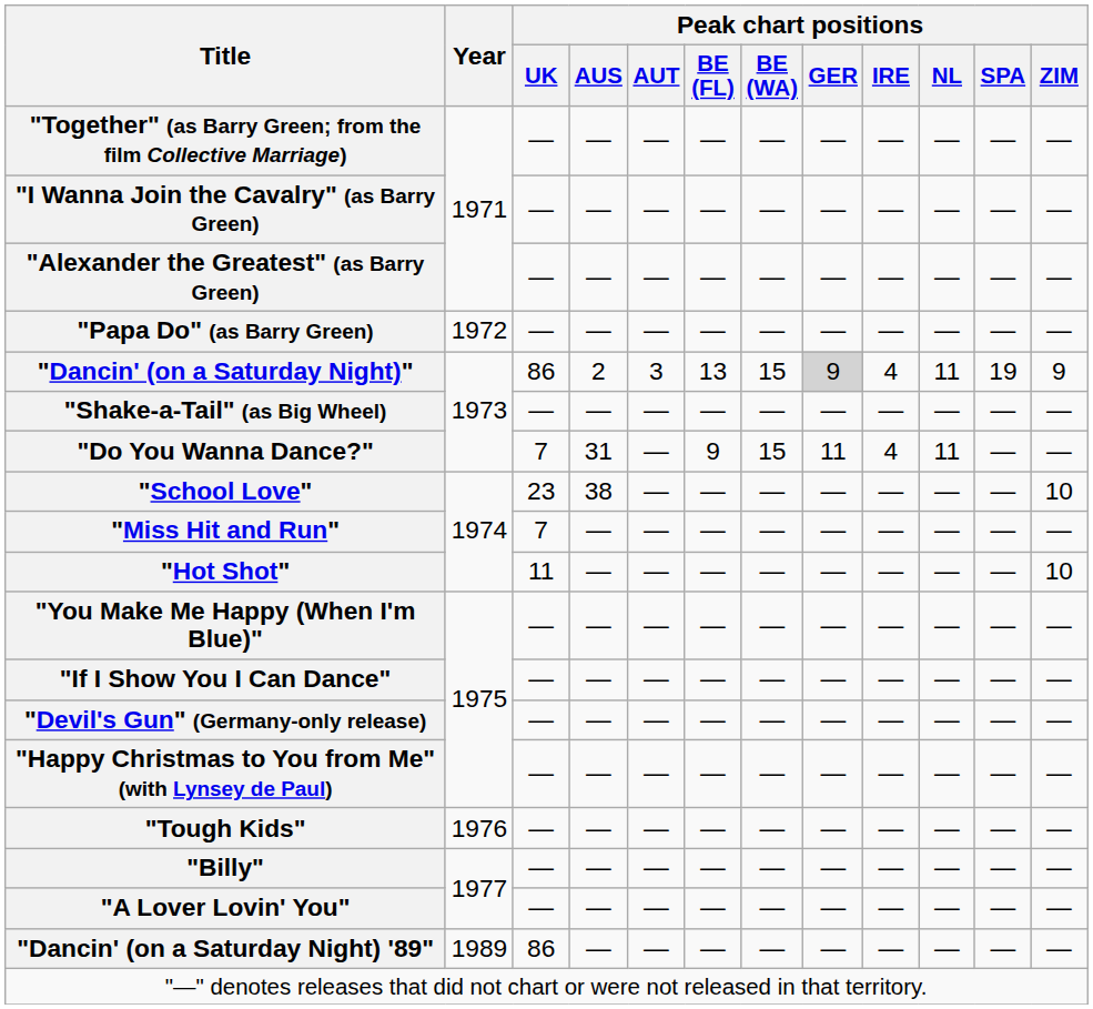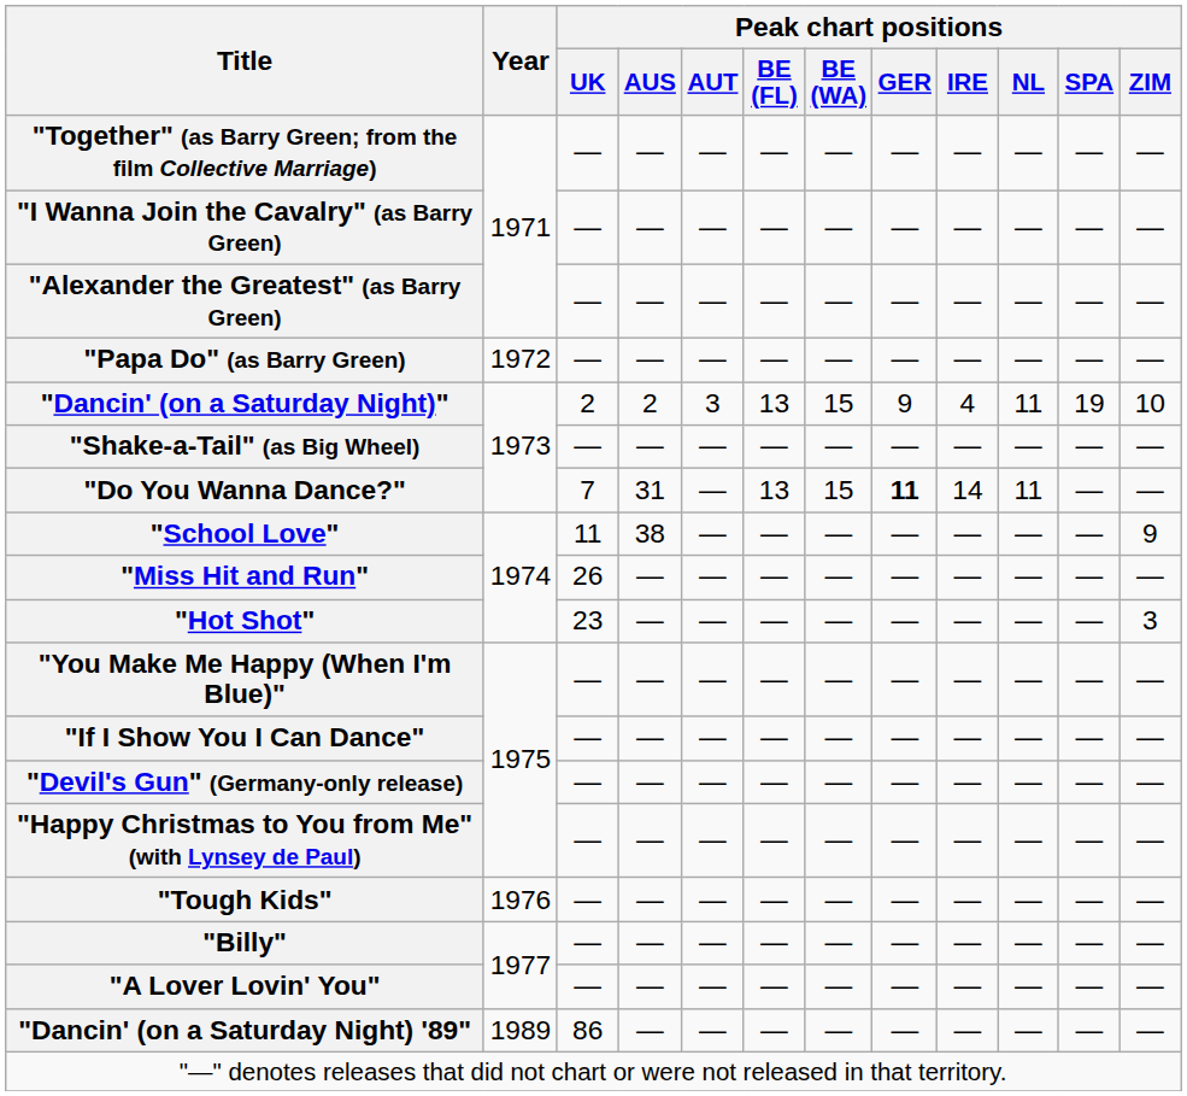"Dancin' (on a Saturday Night)" | Peak chart positions / UK: 86 -> 2
"Dancin' (on a Saturday Night)" | Peak chart positions / GER: lightgrey background -> no background
"Dancin' (on a Saturday Night)" | Peak chart positions / ZIM: 9 -> 10
"Do You Wanna Dance?" | Peak chart positions / BE (FL): 9 -> 13
"Do You Wanna Dance?" | Peak chart positions / GER: normal -> bold
"Do You Wanna Dance?" | Peak chart positions / IRE: 4 -> 14
"School Love" | Peak chart positions / UK: 23 -> 11
"School Love" | Peak chart positions / ZIM: 10 -> 9
"Miss Hit and Run" | Peak chart positions / UK: 7 -> 26
"Hot Shot" | Peak chart positions / UK: 11 -> 23
"Hot Shot" | Peak chart positions / ZIM: 10 -> 3
